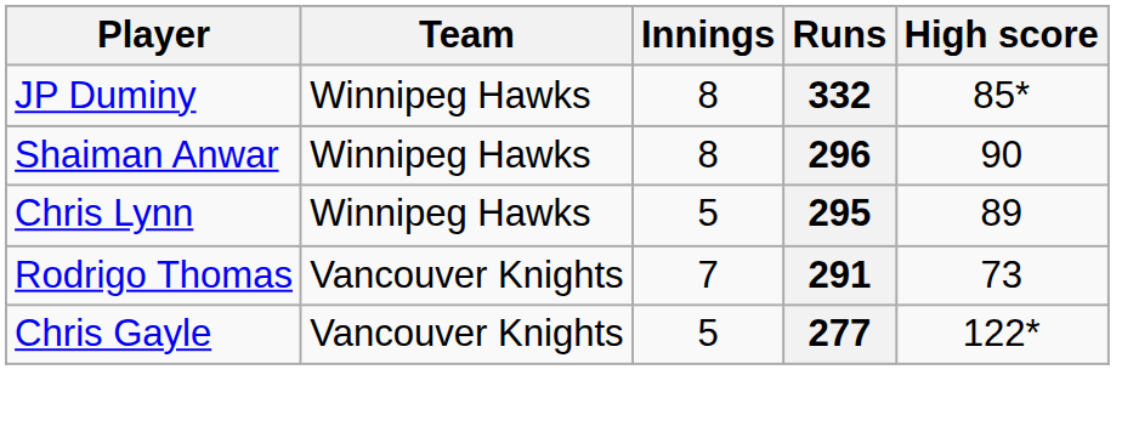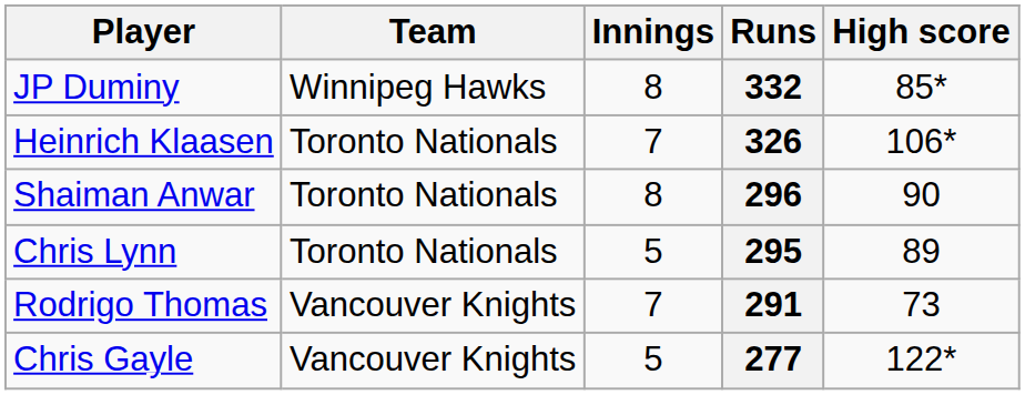+ row: Heinrich Klaasen | Toronto Nationals | 7 | 326 | 106*
296 | Team: Winnipeg Hawks -> Toronto Nationals
295 | Team: Winnipeg Hawks -> Toronto Nationals
